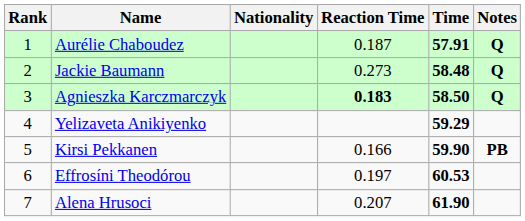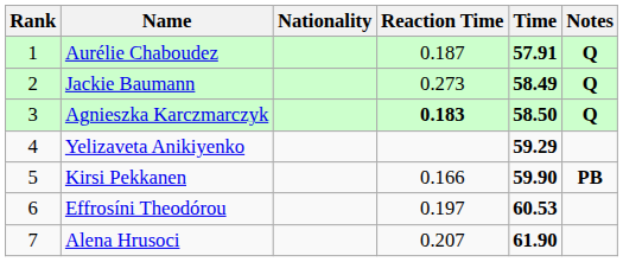Jackie Baumann | Time: 58.48 -> 58.49
